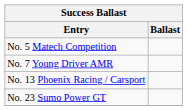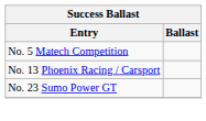- row: No. 7 Young Driver AMR
